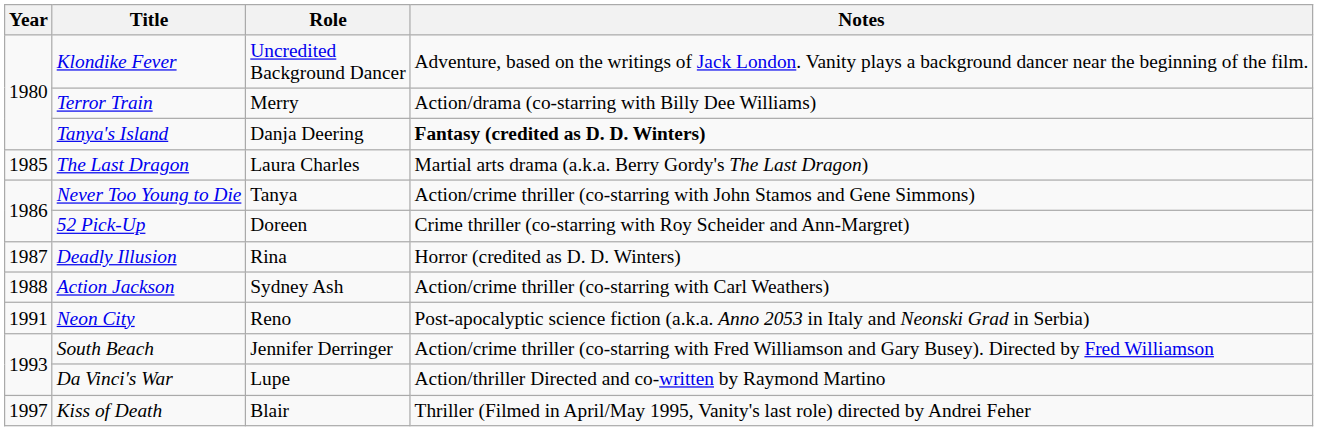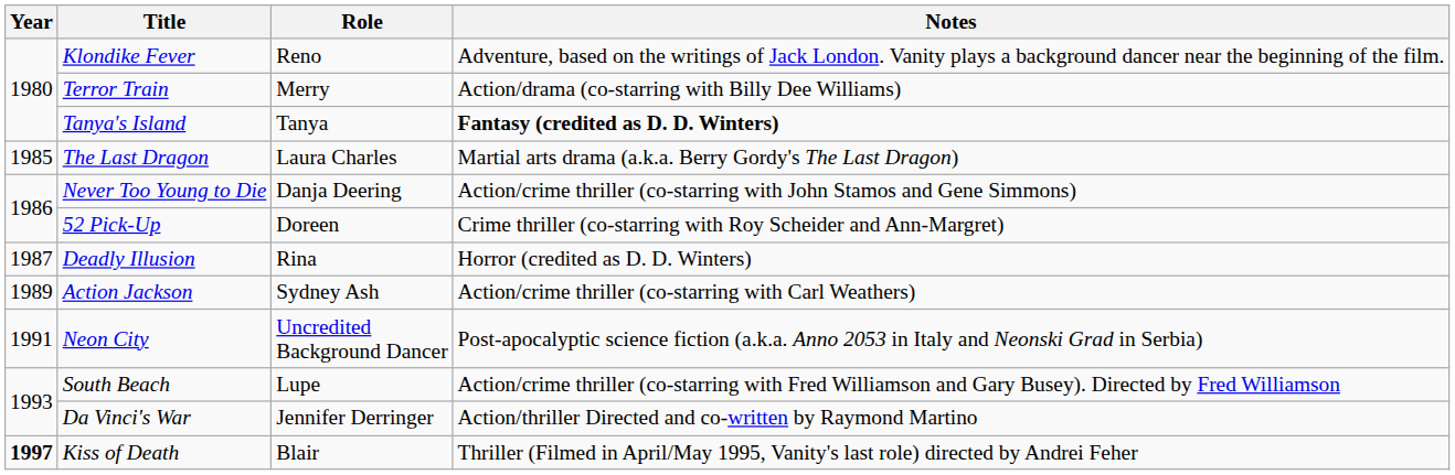Klondike Fever | Role: Uncredited Background Dancer -> Reno
Tanya's Island | Role: Danja Deering -> Tanya
Never Too Young to Die | Role: Tanya -> Danja Deering
Action Jackson | Year: 1988 -> 1989
Neon City | Role: Reno -> Uncredited Background Dancer
South Beach | Role: Jennifer Derringer -> Lupe
Da Vinci's War | Role: Lupe -> Jennifer Derringer
Kiss of Death | Year: normal -> bold
